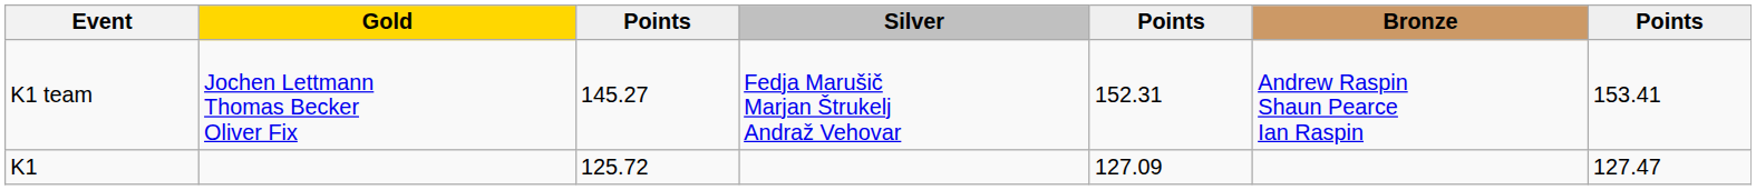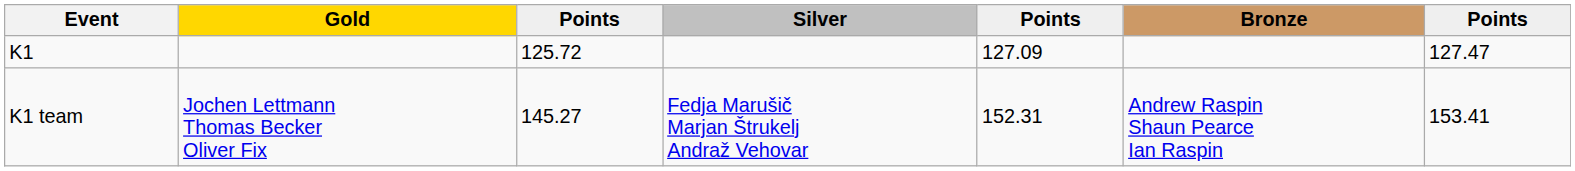rows swapped: K1 <-> K1 team
